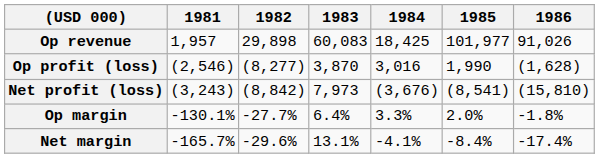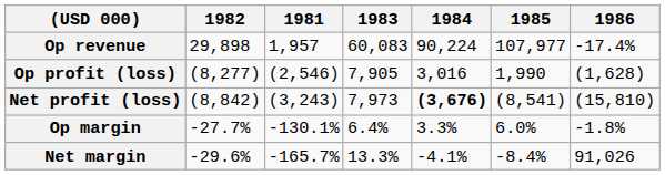columns swapped: 1981 <-> 1982
Op revenue | 1984: 18,425 -> 90,224
Op revenue | 1985: 101,977 -> 107,977
Op revenue | 1986: 91,026 -> -17.4%
Op profit (loss) | 1983: 3,870 -> 7,905
Net profit (loss) | 1984: normal -> bold
Op margin | 1985: 2.0% -> 6.0%
Net margin | 1983: 13.1% -> 13.3%
Net margin | 1986: -17.4% -> 91,026
